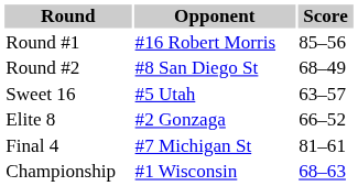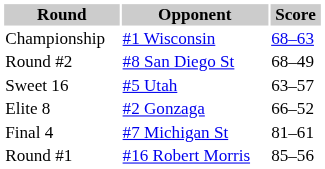rows swapped: Round #1 <-> Championship
